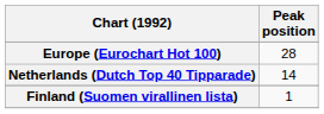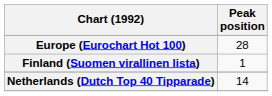rows swapped: Finland (Suomen virallinen lista) <-> Netherlands (Dutch Top 40 Tipparade)
